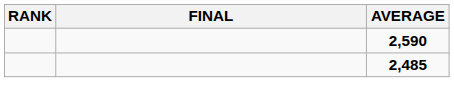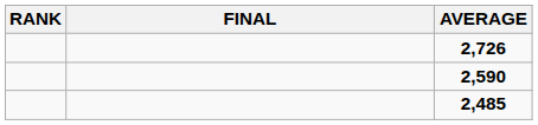+ row: 2,726
